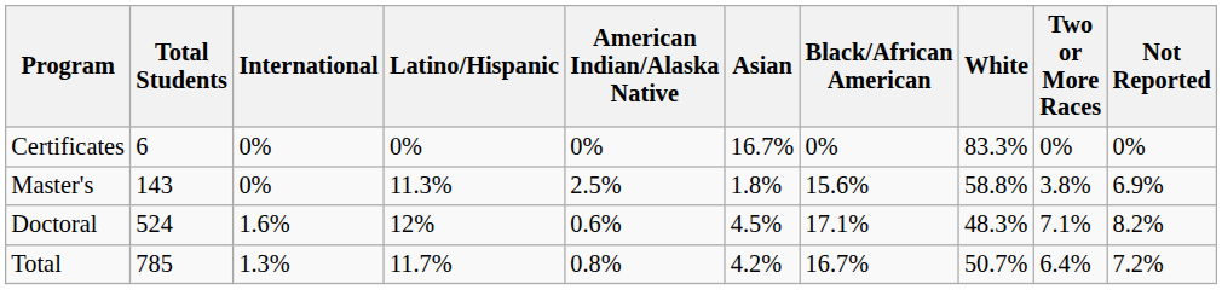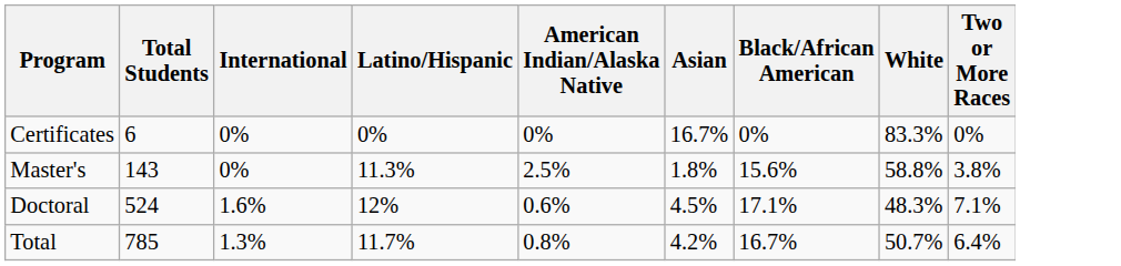- column: Not Reported | 0% | 6.9% | 8.2% | 7.2%
